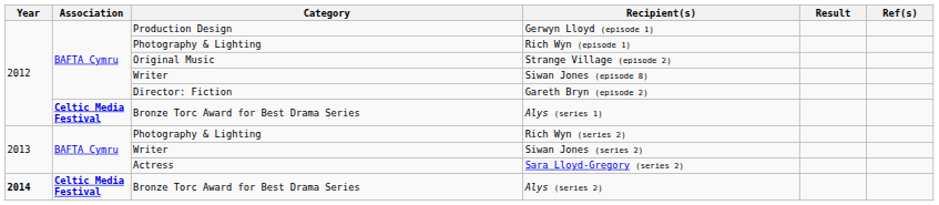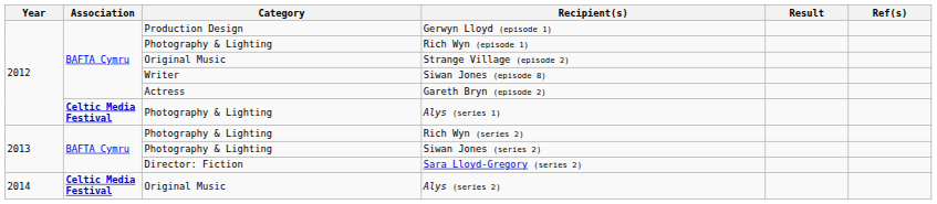Gareth Bryn (episode 2) | Category: Director: Fiction -> Actress
Alys (series 1) | Category: Bronze Torc Award for Best Drama Series -> Photography & Lighting
Siwan Jones (series 2) | Category: Writer -> Photography & Lighting
Sara Lloyd-Gregory (series 2) | Category: Actress -> Director: Fiction
Alys (series 2) | Year: bold -> normal
Alys (series 2) | Category: Bronze Torc Award for Best Drama Series -> Original Music
